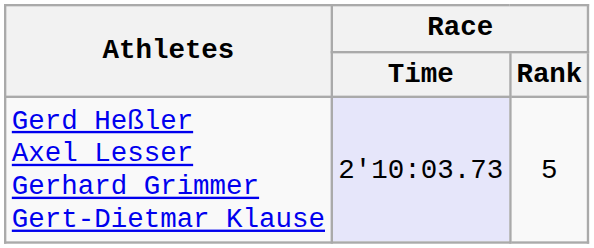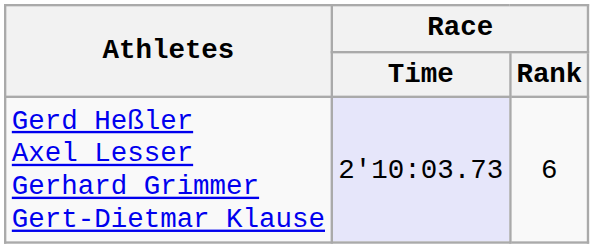Gerd Heßler Axel Lesser Gerhard Grimmer Gert-Dietmar Klause | Race / Rank: 5 -> 6
